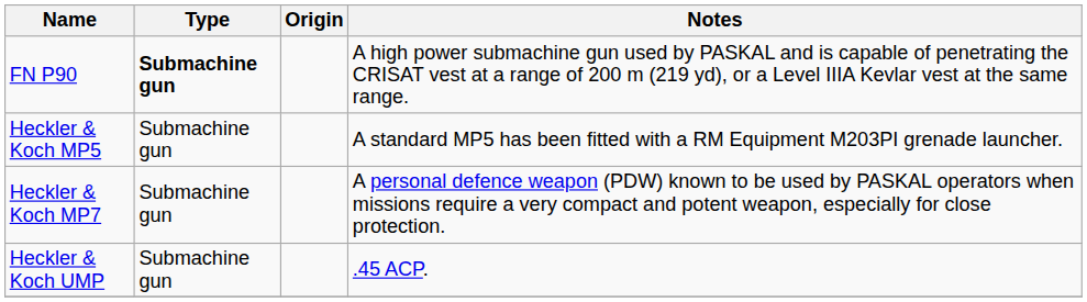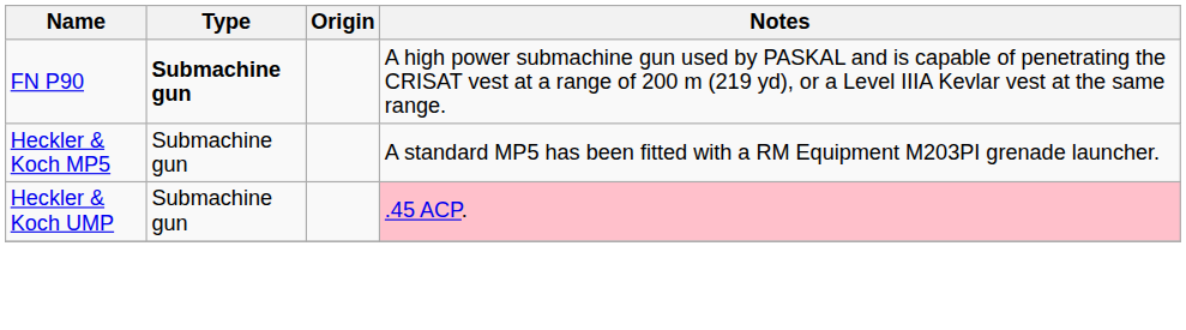- row: Heckler & Koch MP7 | Submachine gun | A personal defence weapon (PDW) known to be used by PASKAL operators when missions require a very compact and potent weapon, especially for close protection.
Heckler & Koch UMP | Notes: no background -> pink background
